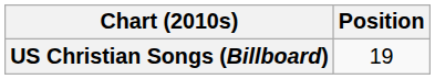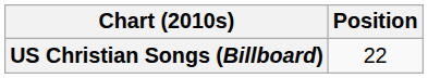US Christian Songs (Billboard) | Position: 19 -> 22
